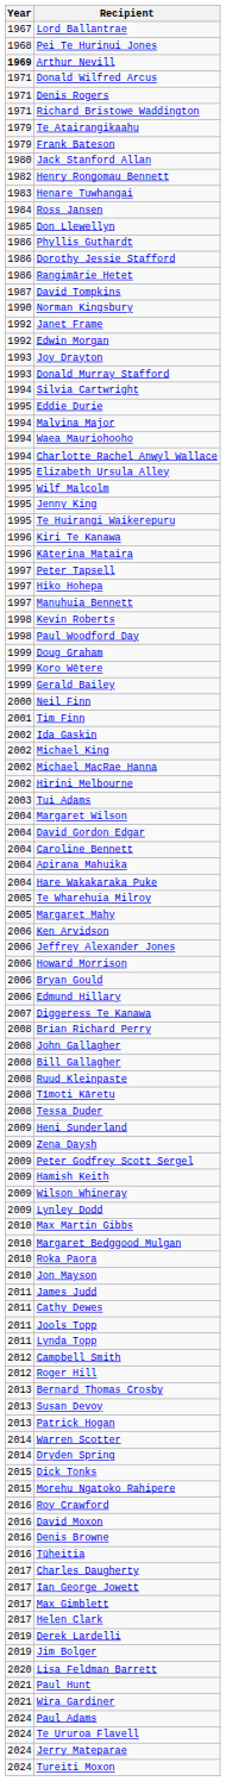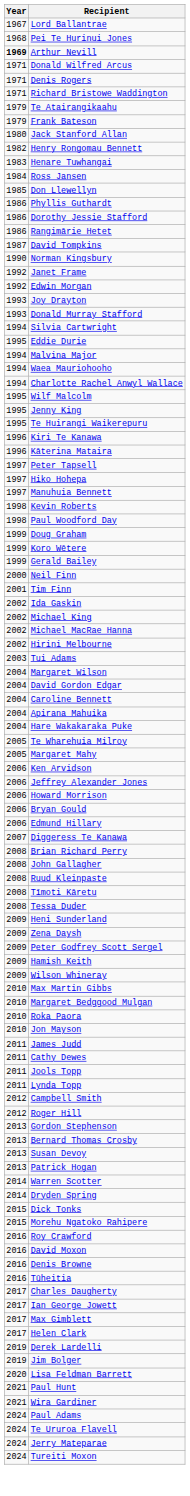- row: 1995 | Elizabeth Ursula Alley
- row: 2008 | Bill Gallagher
- row: 2009 | Lynley Dodd
+ row: 2013 | Gordon Stephenson
